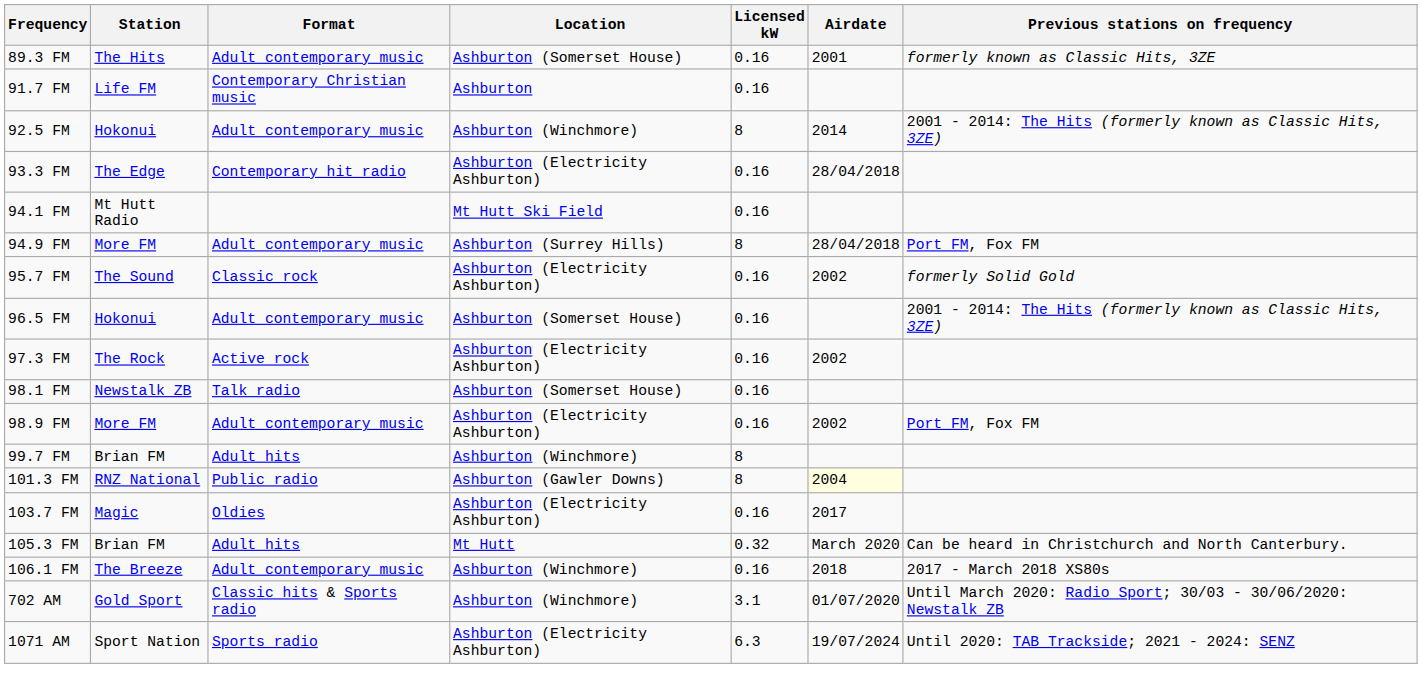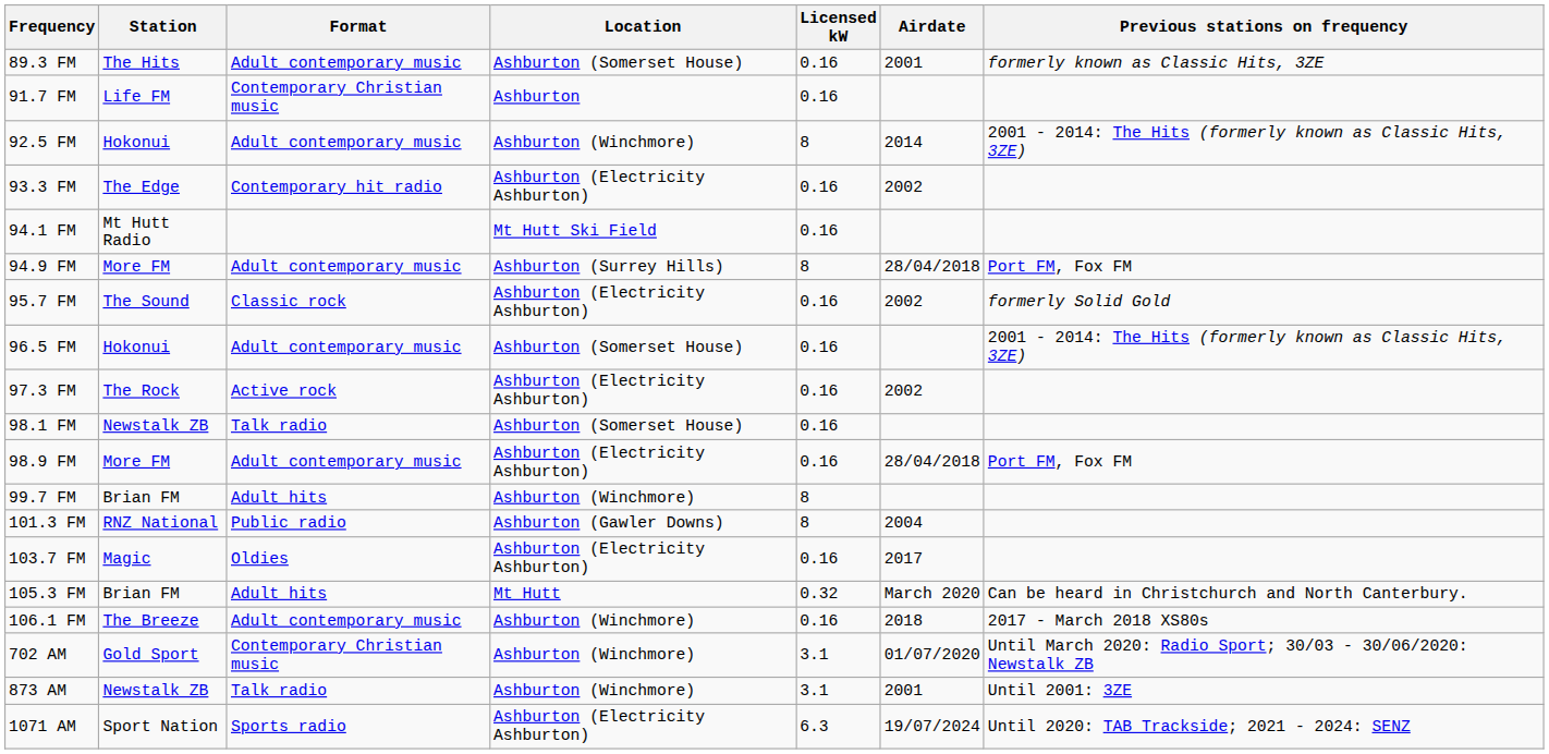93.3 FM | Airdate: 28/04/2018 -> 2002
98.9 FM | Airdate: 2002 -> 28/04/2018
101.3 FM | Airdate: lightyellow background -> no background
702 AM | Format: Classic hits & Sports radio -> Contemporary Christian music
+ row: 873 AM | Newstalk ZB | Talk radio | Ashburton (Winchmore) | 3.1 | 2001 | Until 2001: 3ZE
